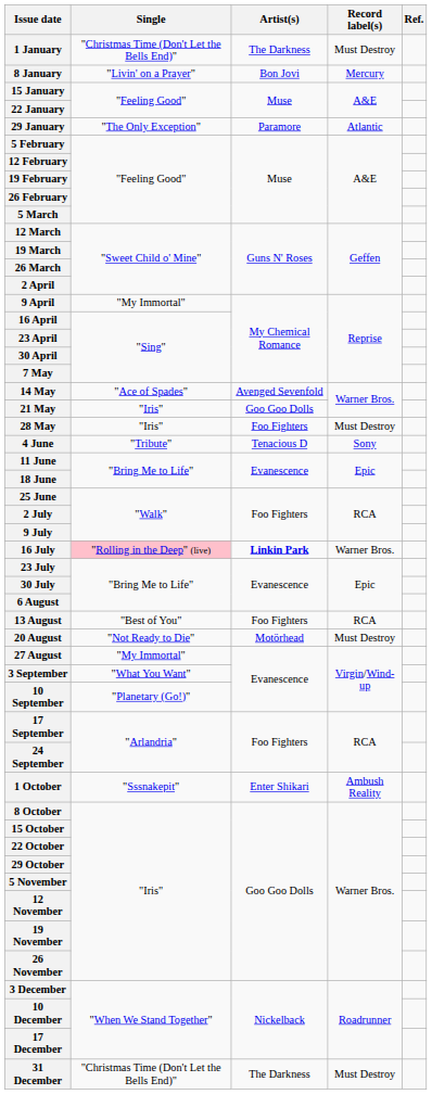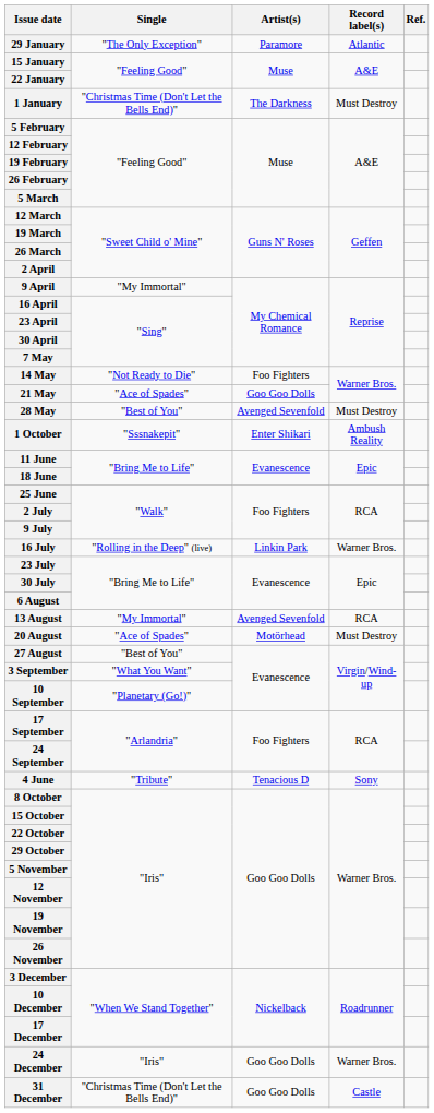rows swapped: 1 January <-> 29 January
- row: 8 January | "Livin' on a Prayer" | Bon Jovi | Mercury
14 May | Single: "Ace of Spades" -> "Not Ready to Die"
14 May | Artist(s): Avenged Sevenfold -> Foo Fighters
21 May | Single: "Iris" -> "Ace of Spades"
28 May | Single: "Iris" -> "Best of You"
28 May | Artist(s): Foo Fighters -> Avenged Sevenfold
rows swapped: 4 June <-> 1 October
16 July | Single: pink background -> no background
16 July | Artist(s): bold -> normal
13 August | Single: "Best of You" -> "My Immortal"
13 August | Artist(s): Foo Fighters -> Avenged Sevenfold
20 August | Single: "Not Ready to Die" -> "Ace of Spades"
27 August | Single: "My Immortal" -> "Best of You"
+ row: 24 December | "Iris" | Goo Goo Dolls | Warner Bros.
31 December | Artist(s): The Darkness -> Goo Goo Dolls
31 December | Record label(s): Must Destroy -> Castle
